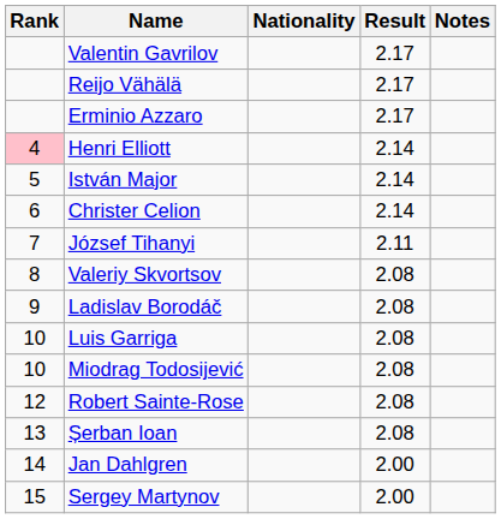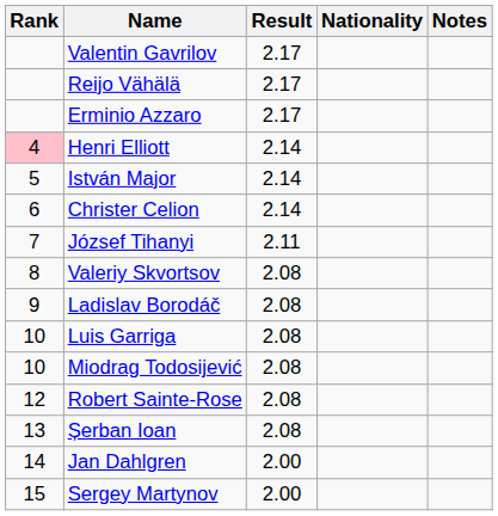columns swapped: Nationality <-> Result
